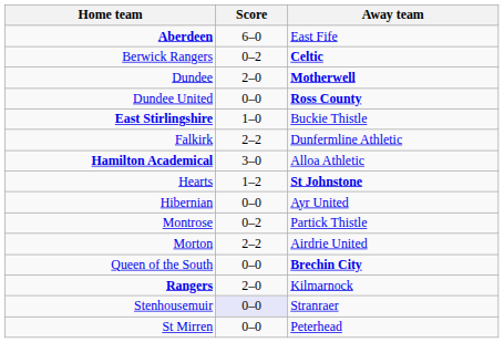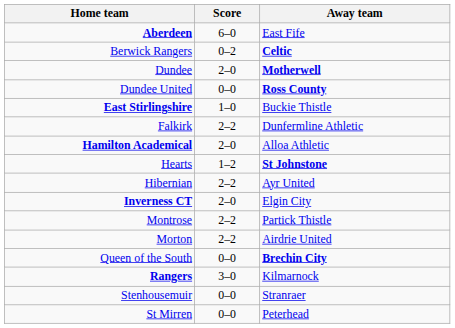Hamilton Academical | Score: 3–0 -> 2–0
Hibernian | Score: 0–0 -> 2–2
+ row: Inverness CT | 2–0 | Elgin City
Montrose | Score: 0–2 -> 2–2
Rangers | Score: 2–0 -> 3–0
Stenhousemuir | Score: lavender background -> no background
